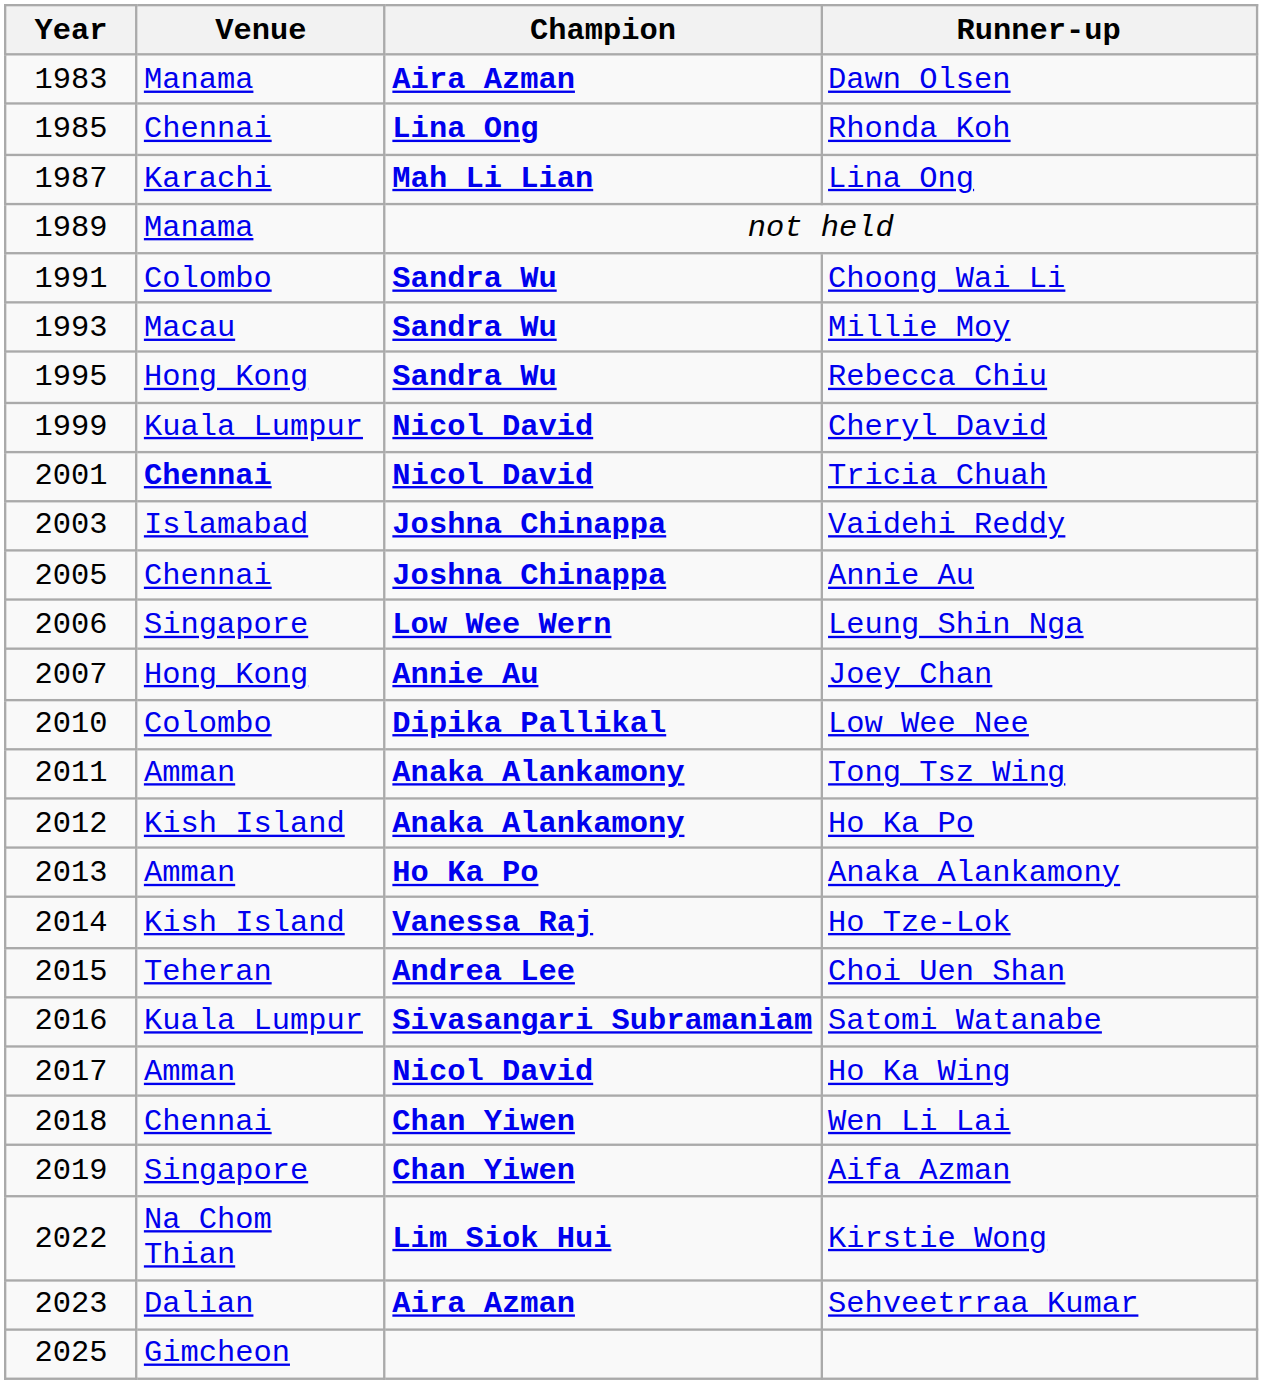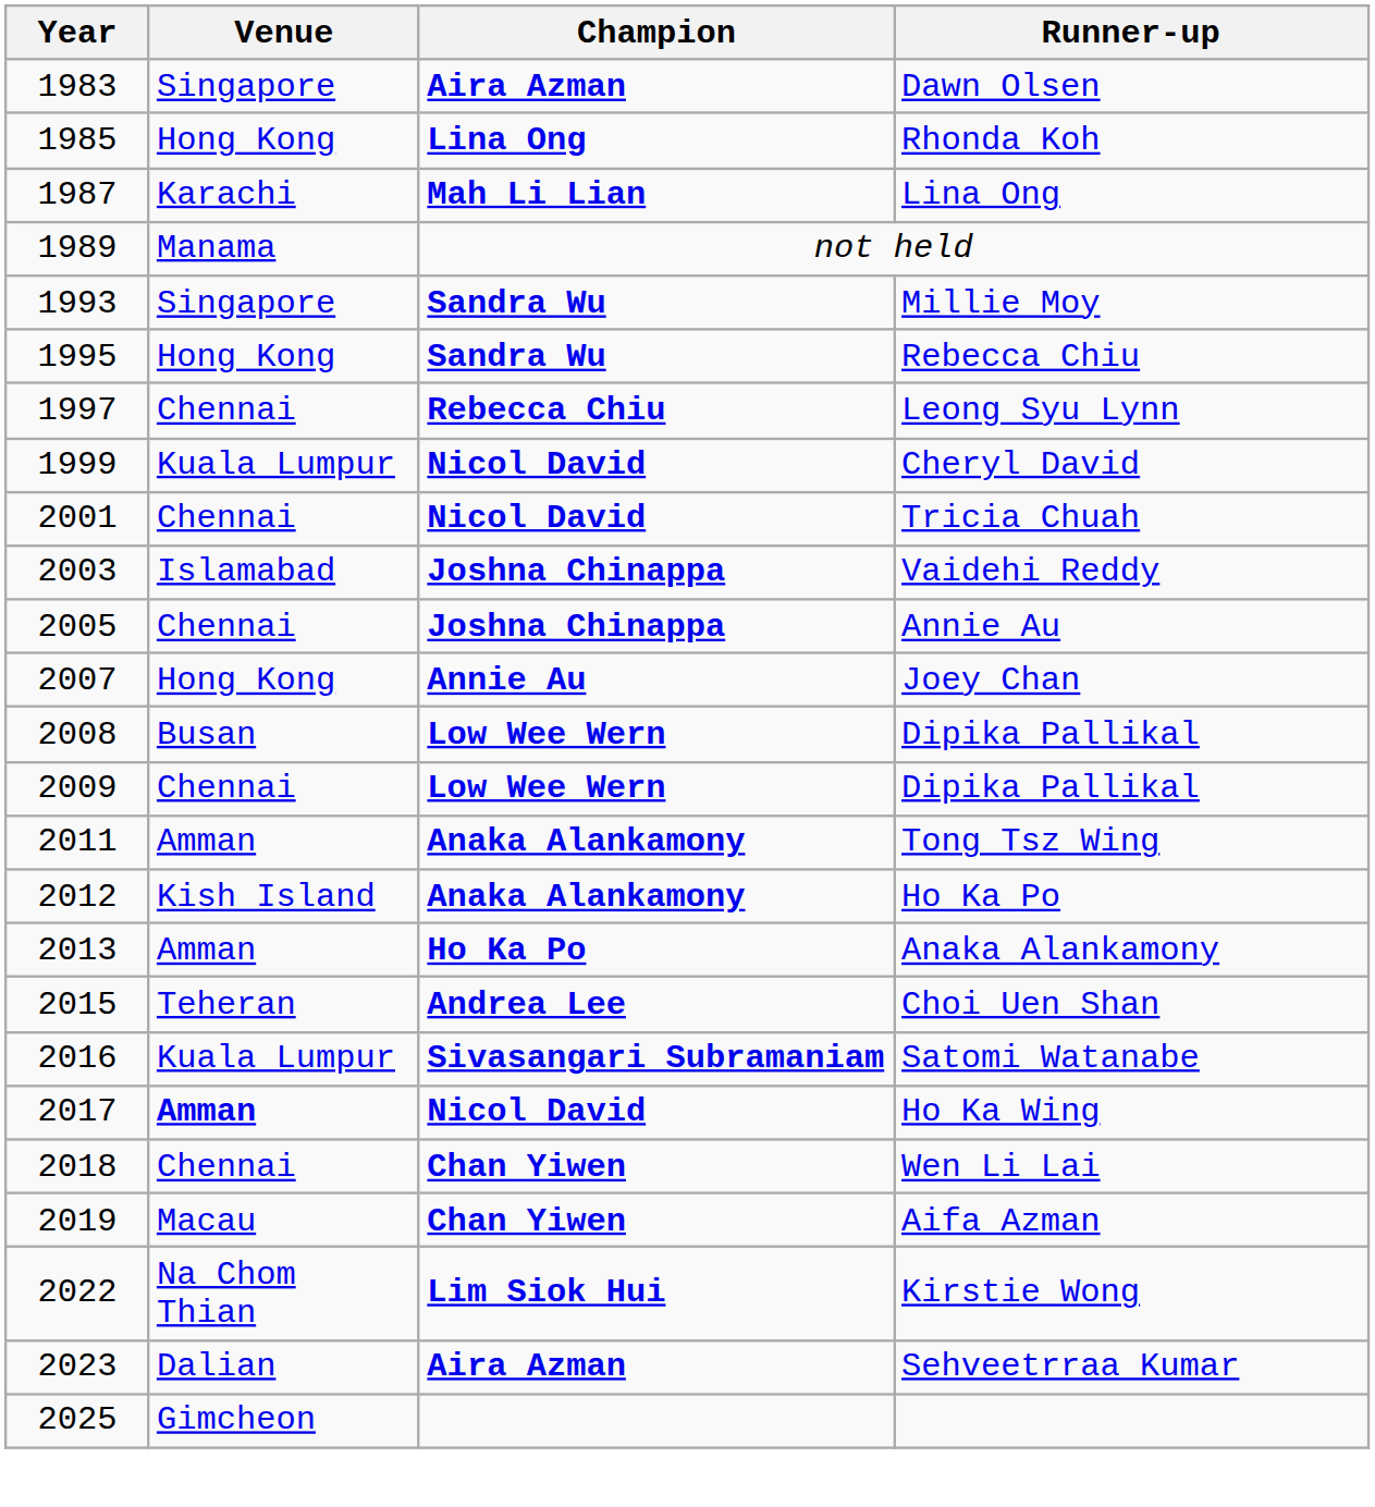Dawn Olsen | Venue: Manama -> Singapore
Rhonda Koh | Venue: Chennai -> Hong Kong
- row: 1991 | Colombo | Sandra Wu | Choong Wai Li
Millie Moy | Venue: Macau -> Singapore
+ row: 1997 | Chennai | Rebecca Chiu | Leong Syu Lynn
Tricia Chuah | Venue: bold -> normal
- row: 2006 | Singapore | Low Wee Wern | Leung Shin Nga
+ row: 2008 | Busan | Low Wee Wern | Dipika Pallikal
+ row: 2009 | Chennai | Low Wee Wern | Dipika Pallikal
- row: 2010 | Colombo | Dipika Pallikal | Low Wee Nee
- row: 2014 | Kish Island | Vanessa Raj | Ho Tze-Lok
Ho Ka Wing | Venue: normal -> bold
Aifa Azman | Venue: Singapore -> Macau
